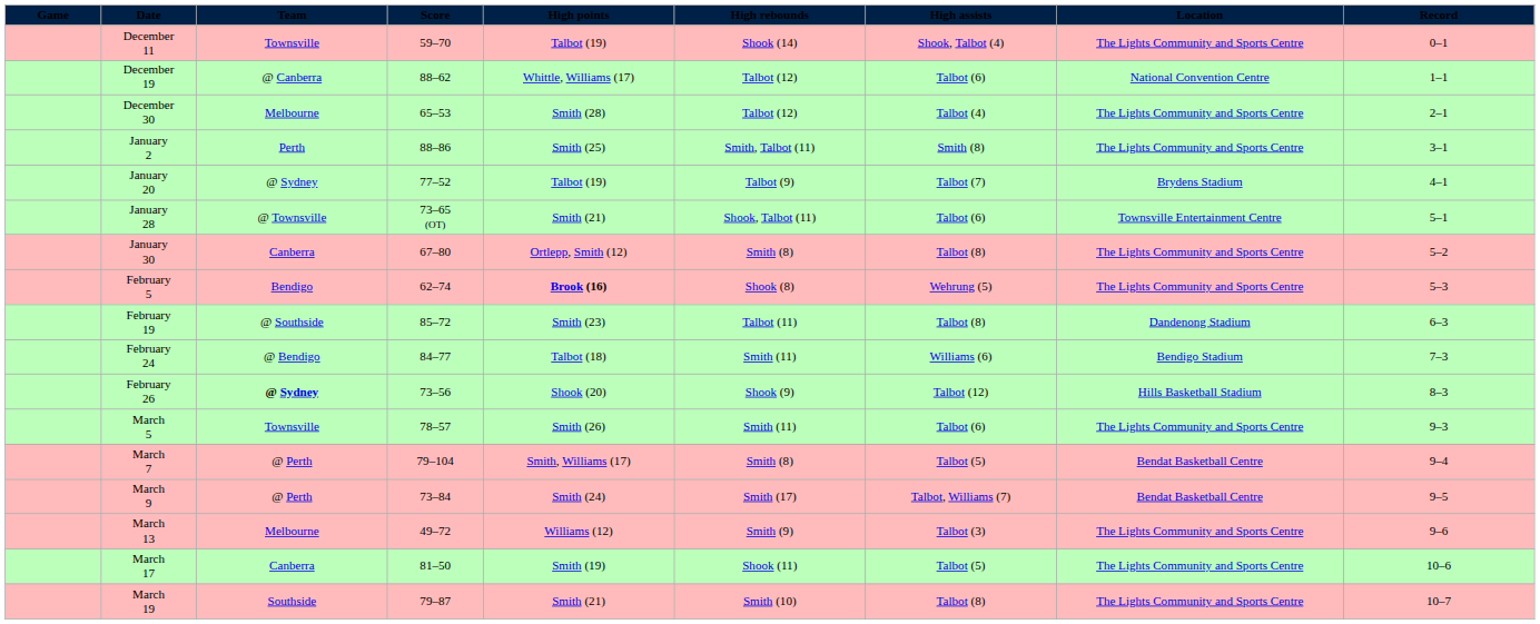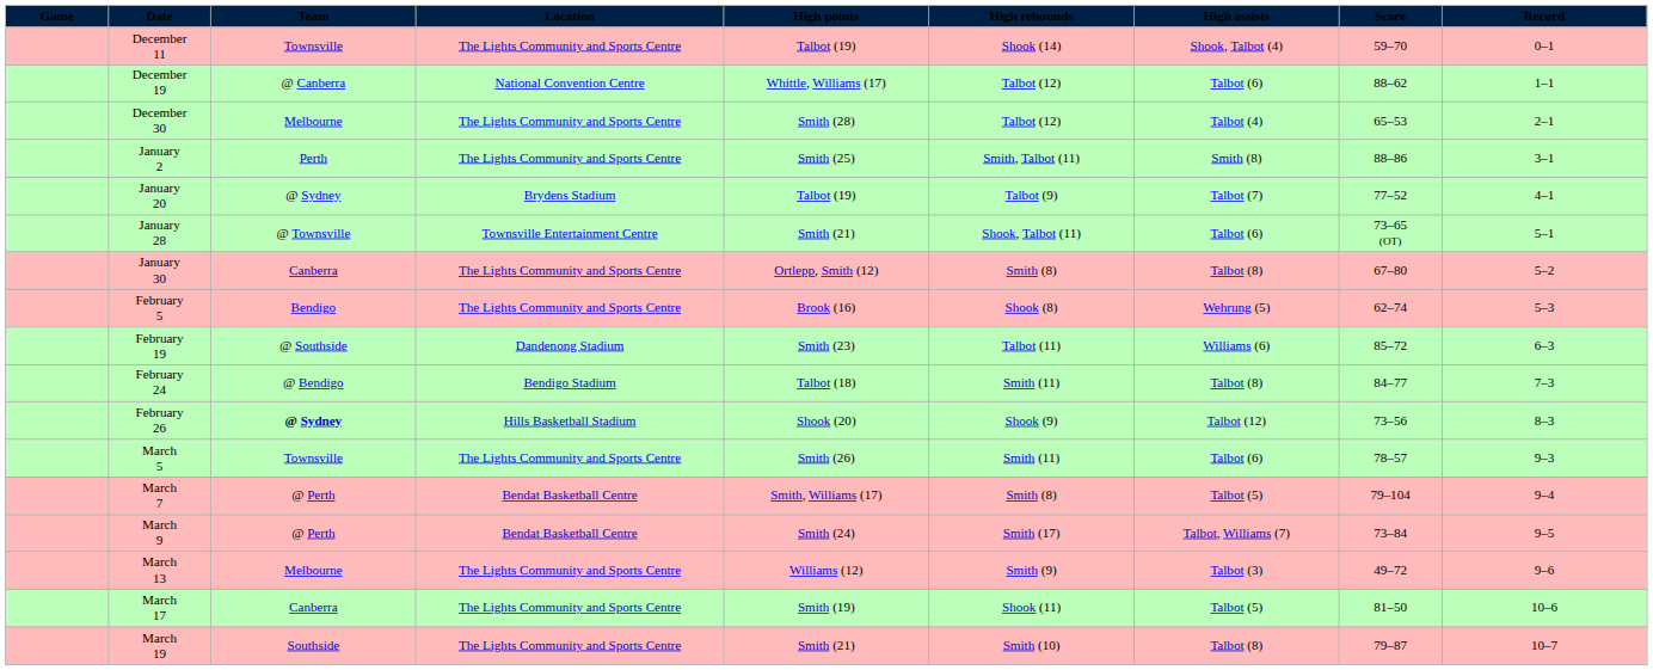columns swapped: Score <-> Location
February 5 | High points: bold -> normal
February 19 | High assists: Talbot (8) -> Williams (6)
February 24 | High assists: Williams (6) -> Talbot (8)
